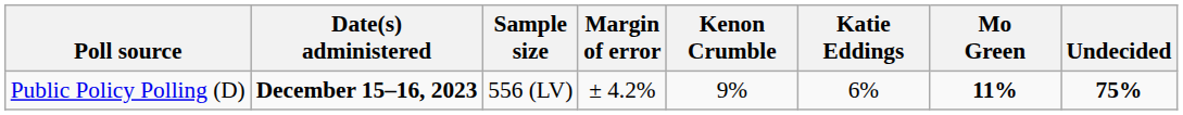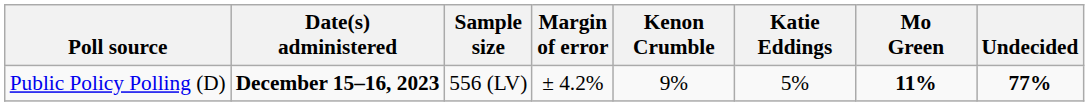Public Policy Polling (D) | Katie Eddings: 6% -> 5%
Public Policy Polling (D) | Undecided: 75% -> 77%
